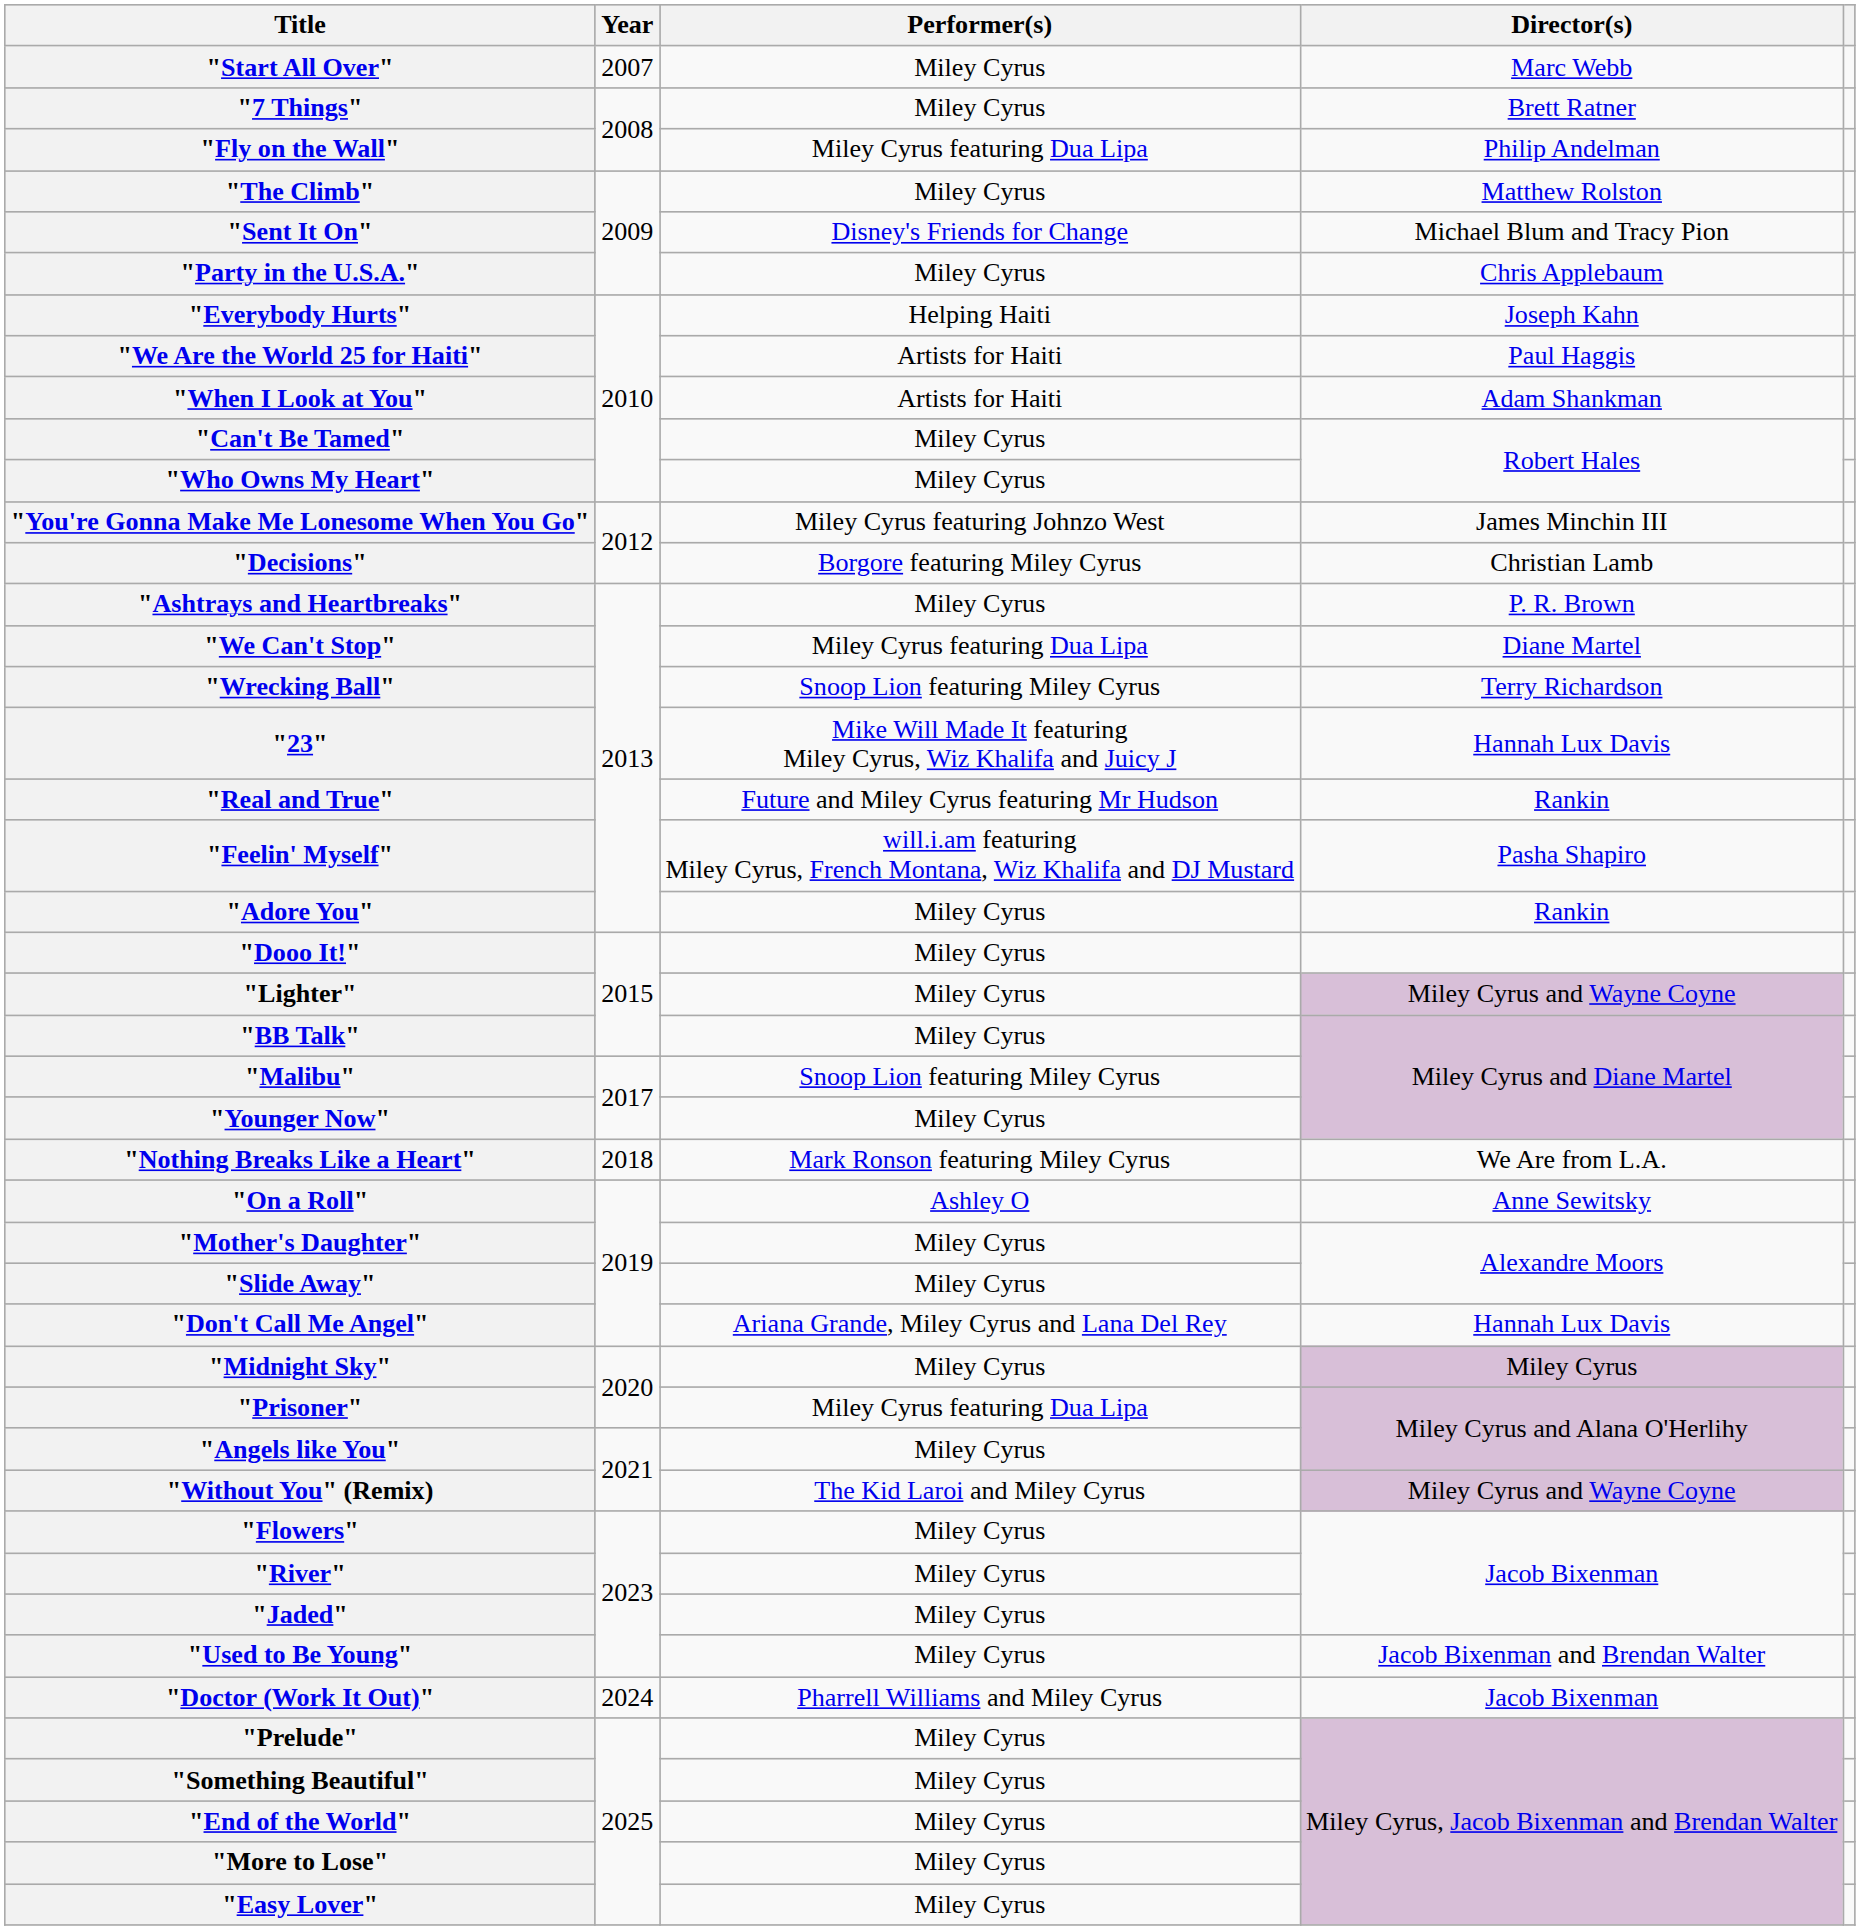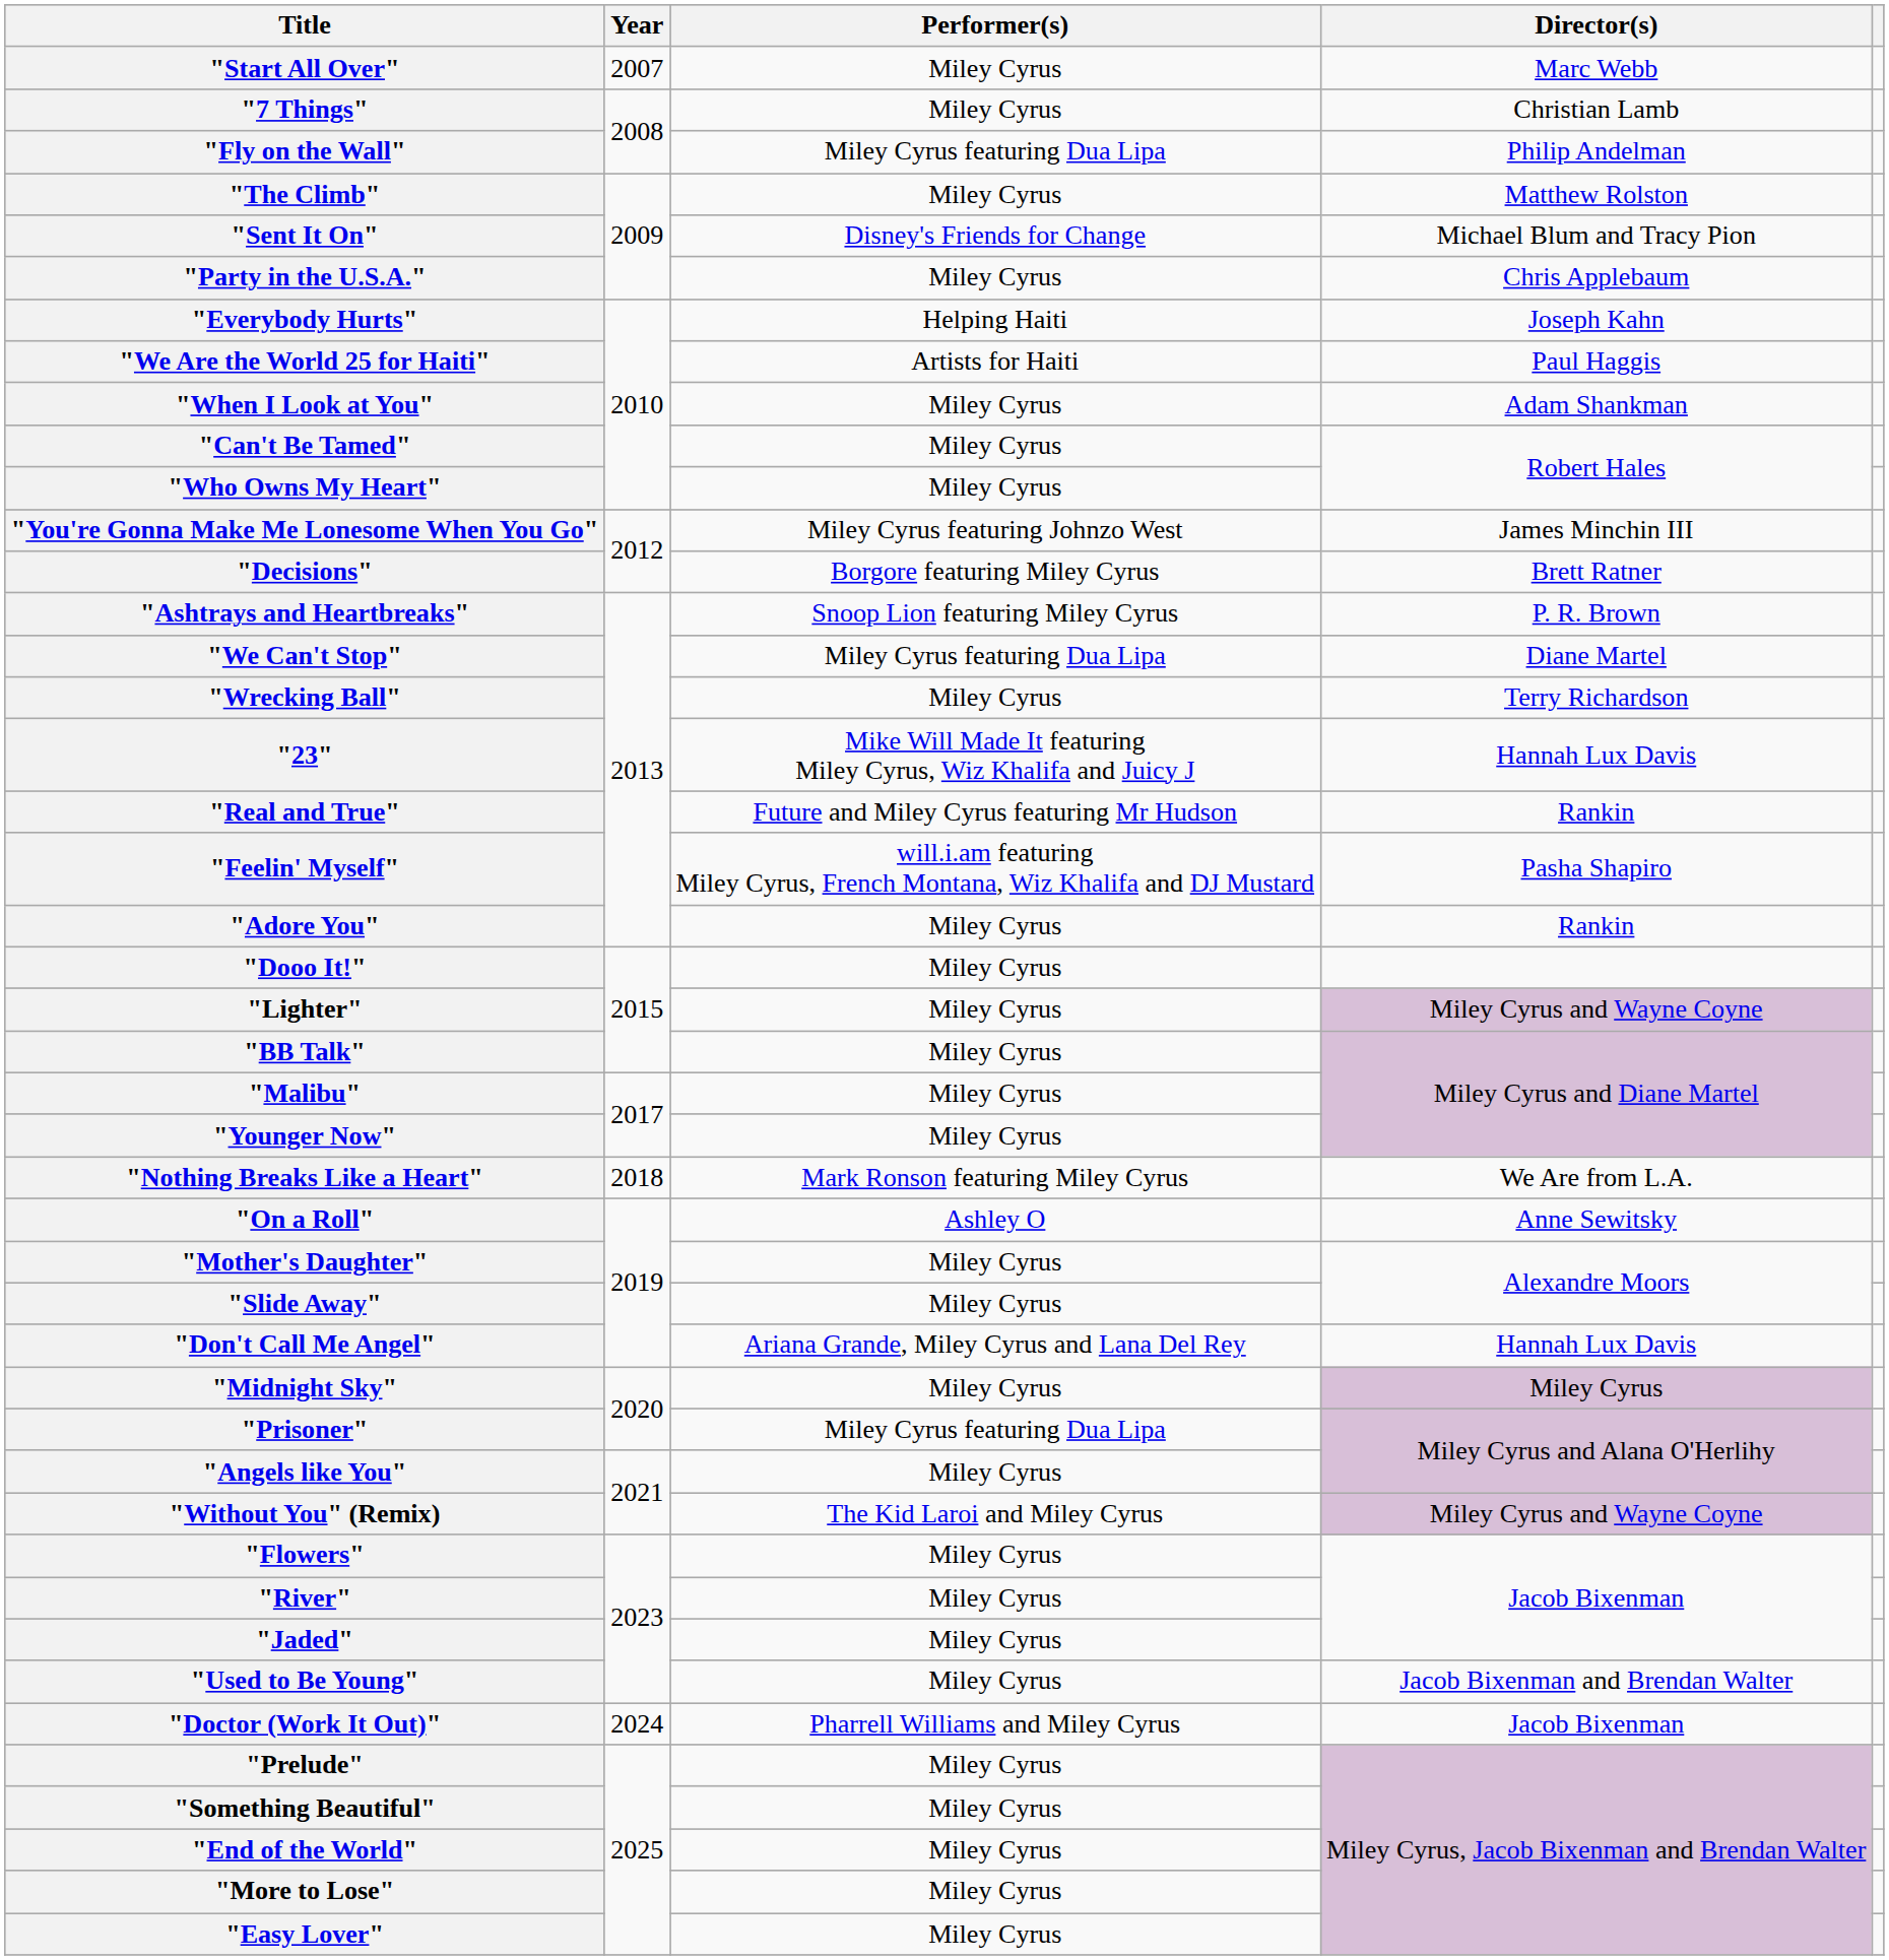"7 Things" | Director(s): Brett Ratner -> Christian Lamb
"When I Look at You" | Performer(s): Artists for Haiti -> Miley Cyrus
"Decisions" | Director(s): Christian Lamb -> Brett Ratner
"Ashtrays and Heartbreaks" | Performer(s): Miley Cyrus -> Snoop Lion featuring Miley Cyrus
"Wrecking Ball" | Performer(s): Snoop Lion featuring Miley Cyrus -> Miley Cyrus
"Malibu" | Performer(s): Snoop Lion featuring Miley Cyrus -> Miley Cyrus
